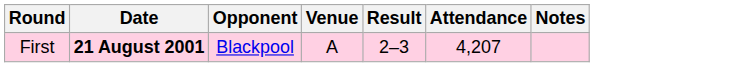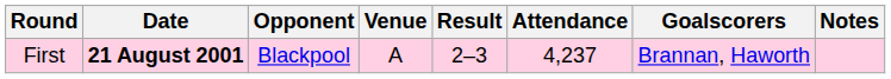+ column: Goalscorers | Brannan, Haworth
First | Attendance: 4,207 -> 4,237
